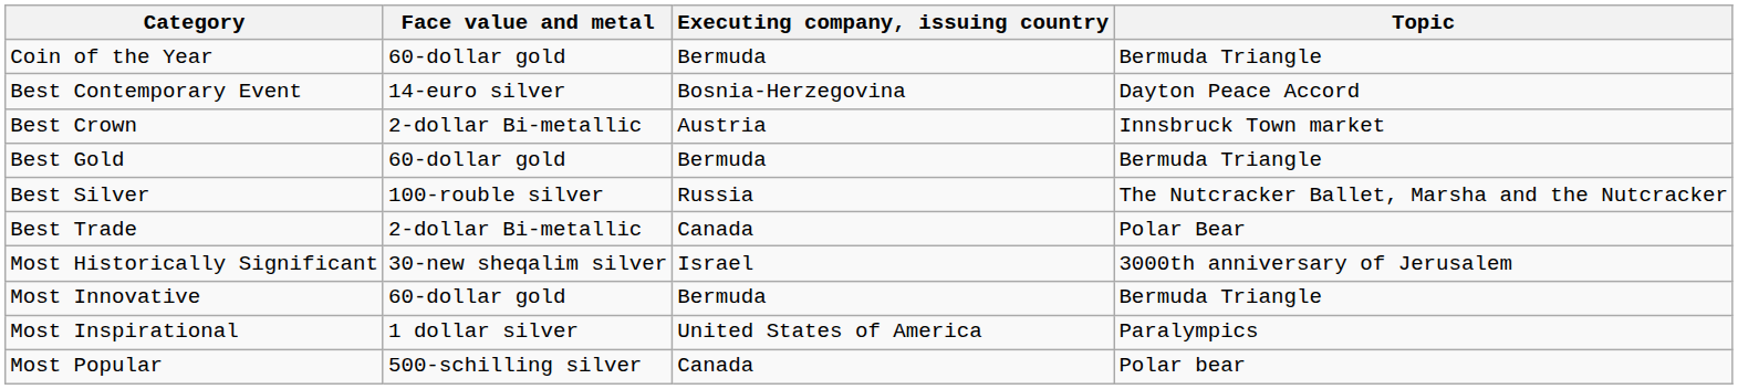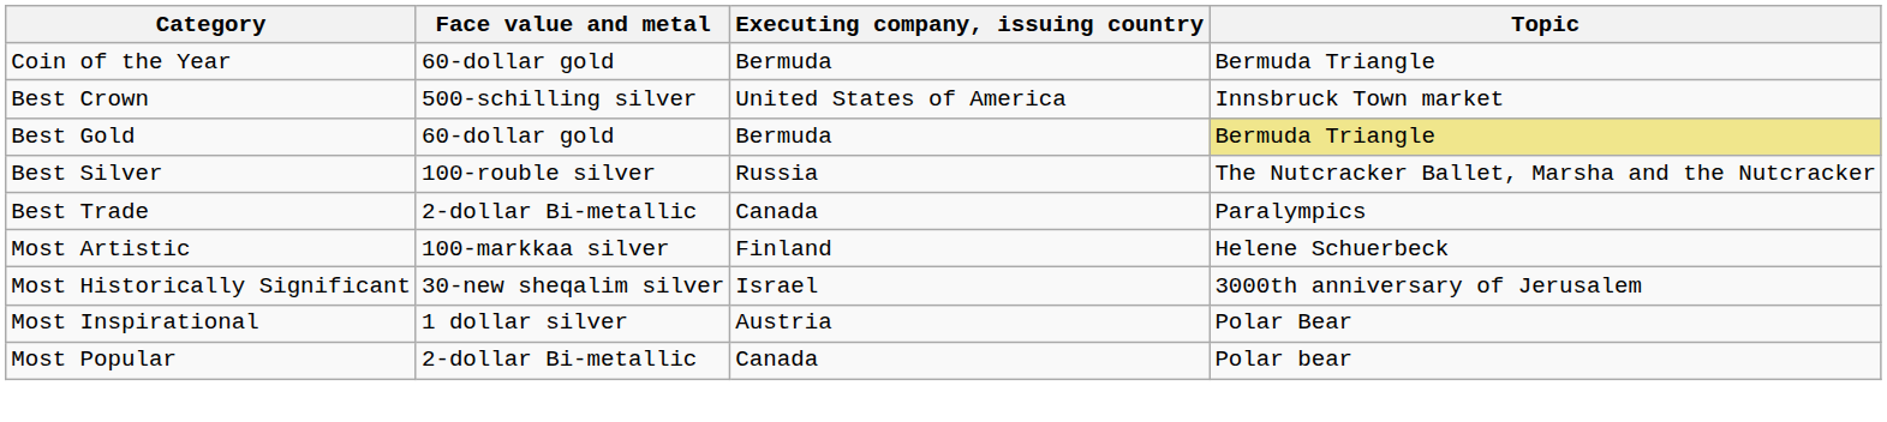- row: Best Contemporary Event | 14-euro silver | Bosnia-Herzegovina | Dayton Peace Accord
Best Crown | Face value and metal: 2-dollar Bi-metallic -> 500-schilling silver
Best Crown | Executing company, issuing country: Austria -> United States of America
Best Gold | Topic: no background -> khaki background
Best Trade | Topic: Polar Bear -> Paralympics
+ row: Most Artistic | 100-markkaa silver | Finland | Helene Schuerbeck
- row: Most Innovative | 60-dollar gold | Bermuda | Bermuda Triangle
Most Inspirational | Executing company, issuing country: United States of America -> Austria
Most Inspirational | Topic: Paralympics -> Polar Bear
Most Popular | Face value and metal: 500-schilling silver -> 2-dollar Bi-metallic
